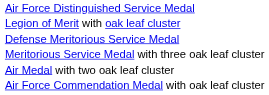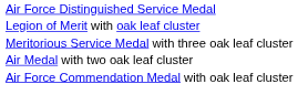- row: Defense Meritorious Service Medal
